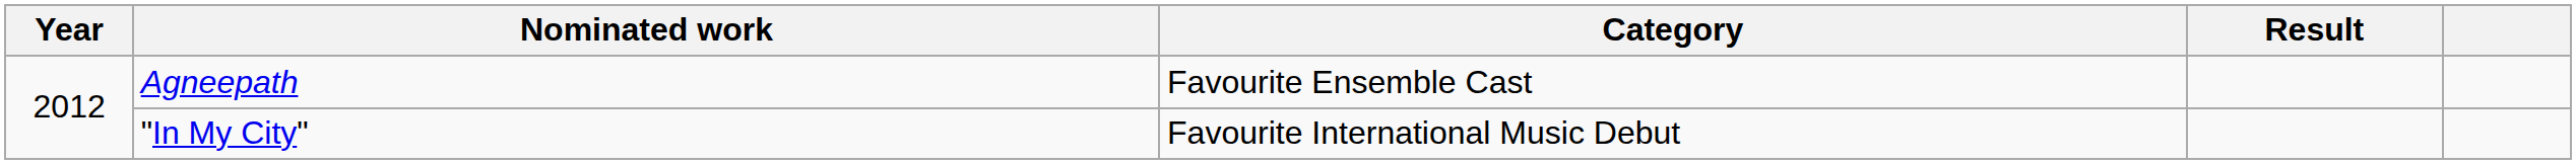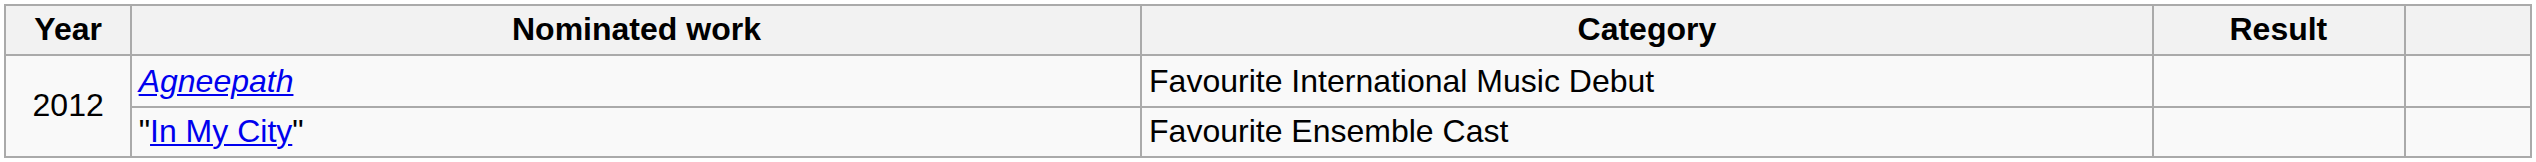Agneepath | Category: Favourite Ensemble Cast -> Favourite International Music Debut
"In My City" | Category: Favourite International Music Debut -> Favourite Ensemble Cast
